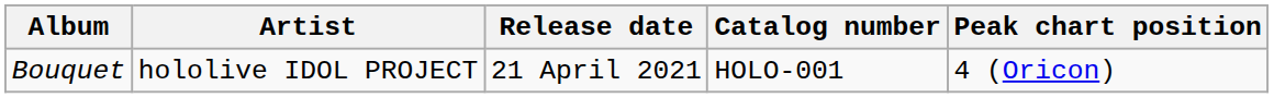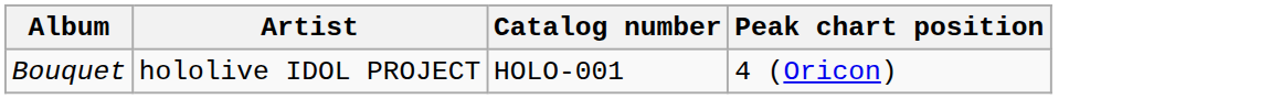- column: Release date | 21 April 2021
